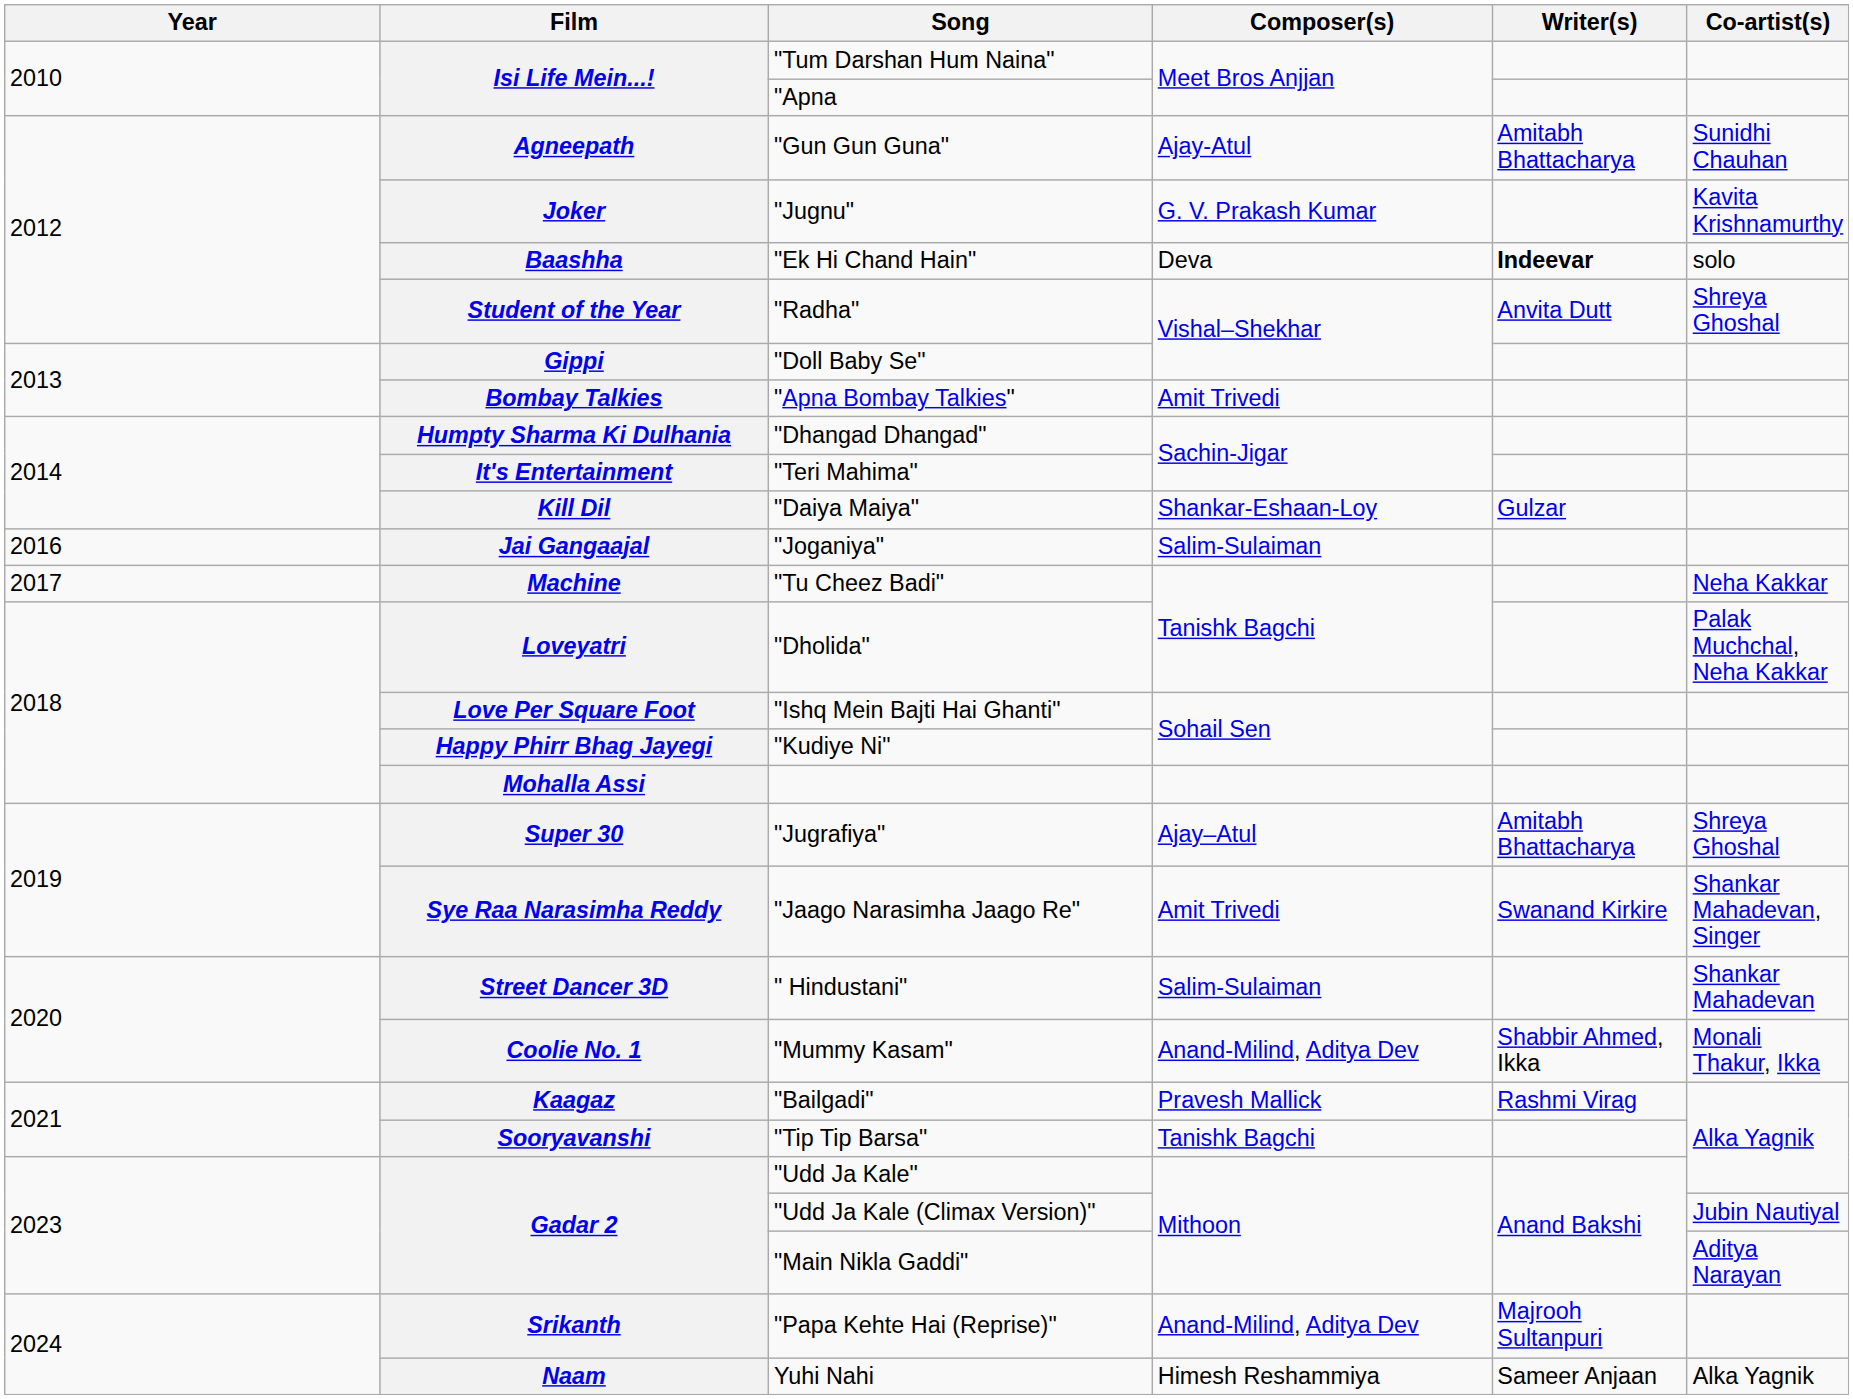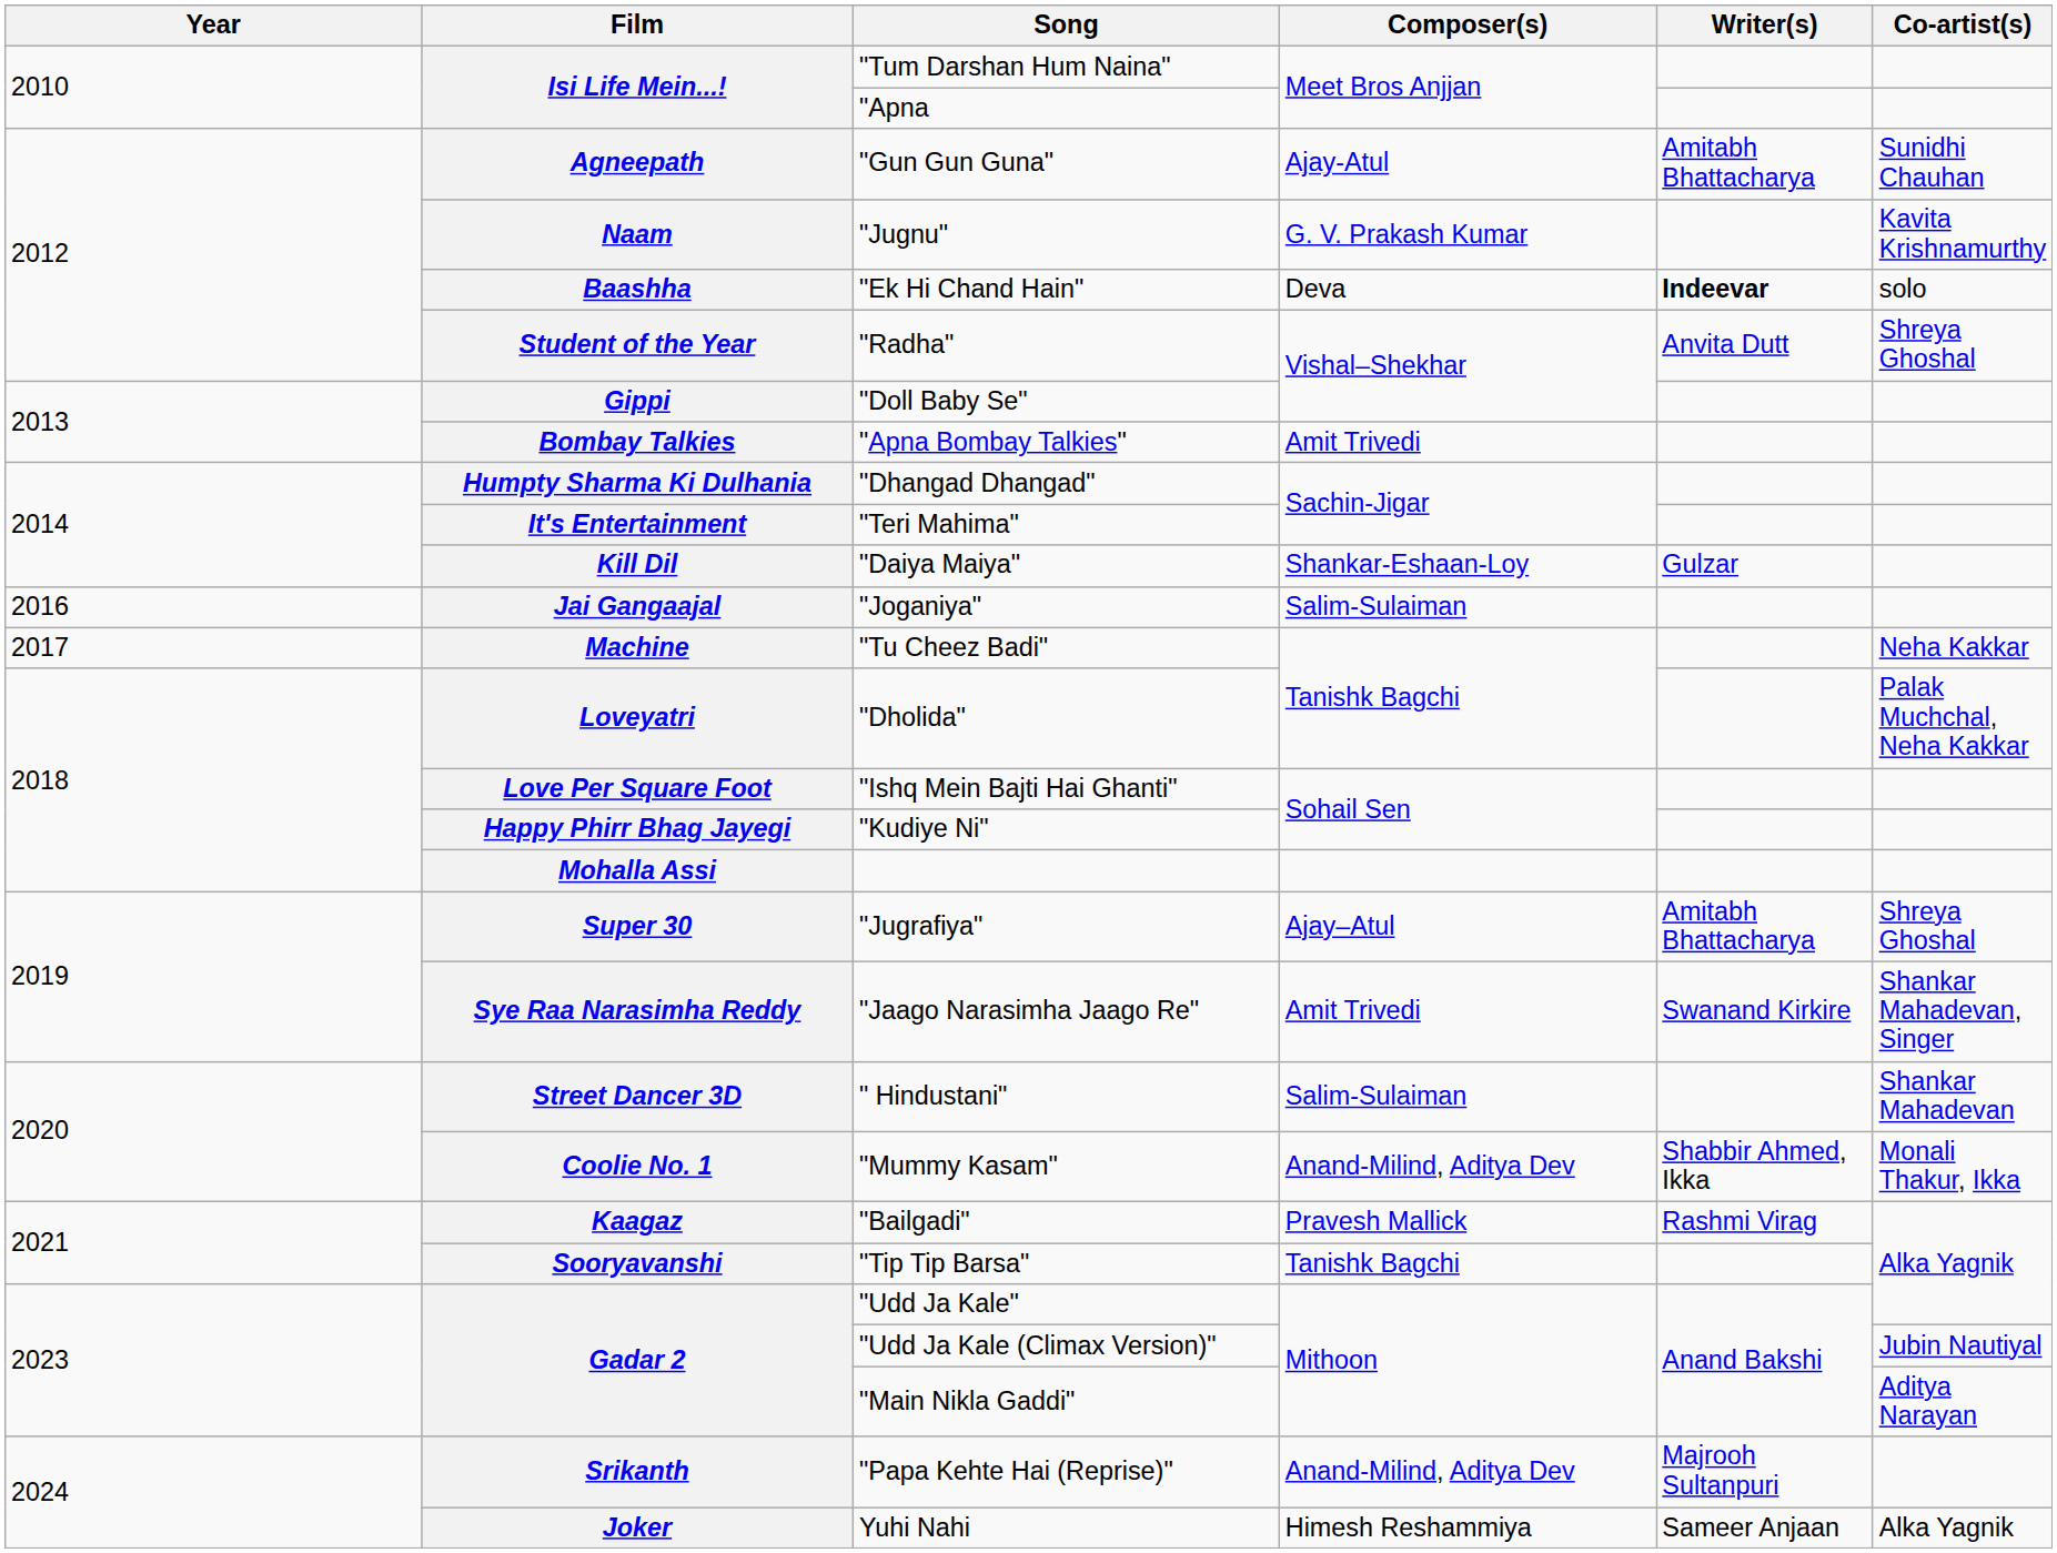"Jugnu" | Film: Joker -> Naam
Yuhi Nahi | Film: Naam -> Joker
